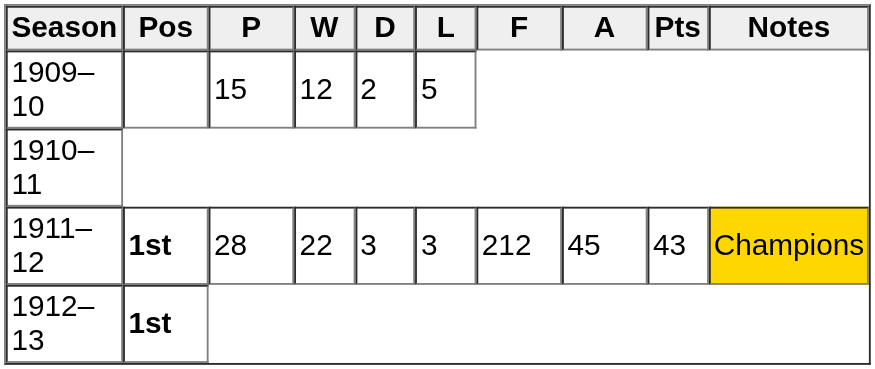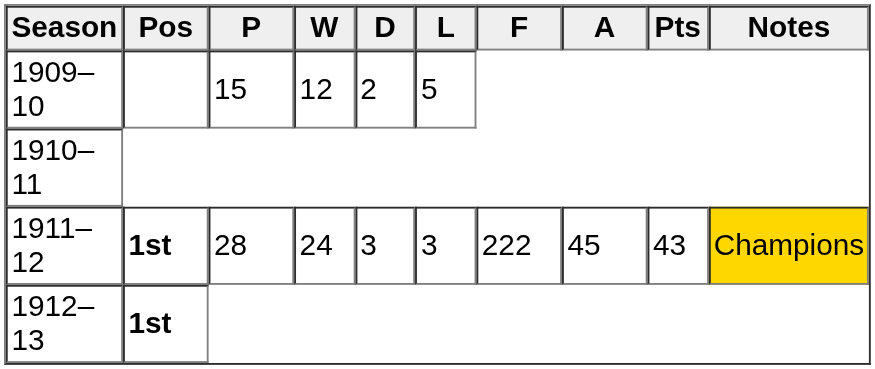1911–12 | W: 22 -> 24
1911–12 | F: 212 -> 222
